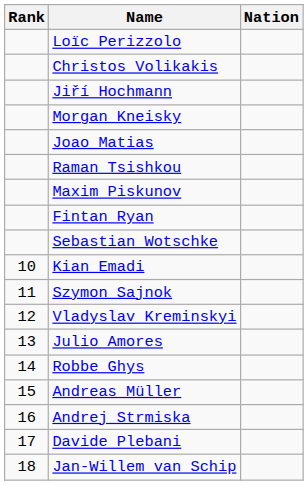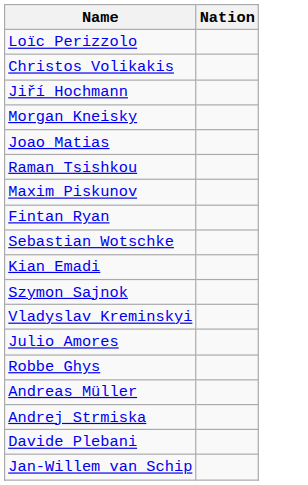- column: Rank | 10 | 11 | 12 | 13 | 14 | 15 | 16 | 17 | 18
